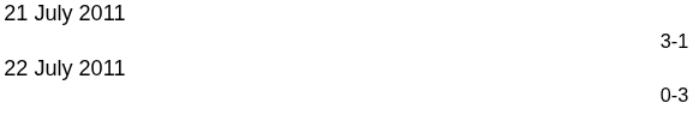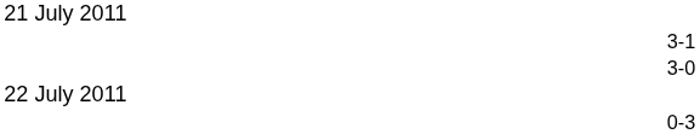+ row: 3-0
